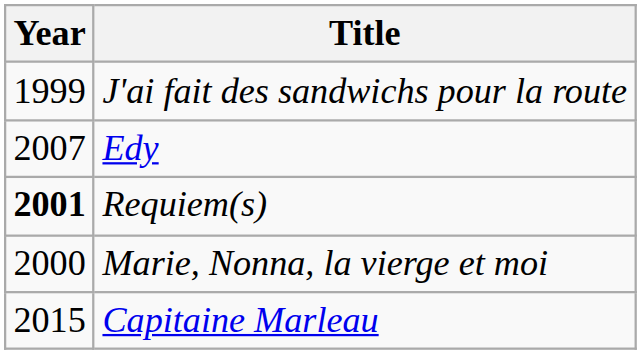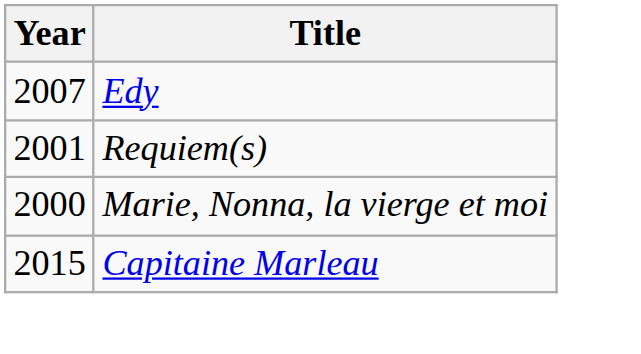- row: 1999 | J'ai fait des sandwichs pour la route
Requiem(s) | Year: bold -> normal
